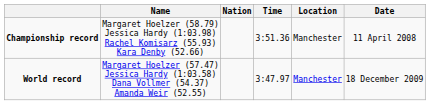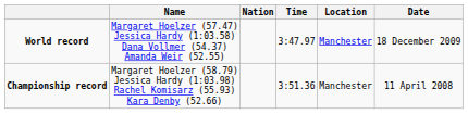rows swapped: World record <-> Championship record
